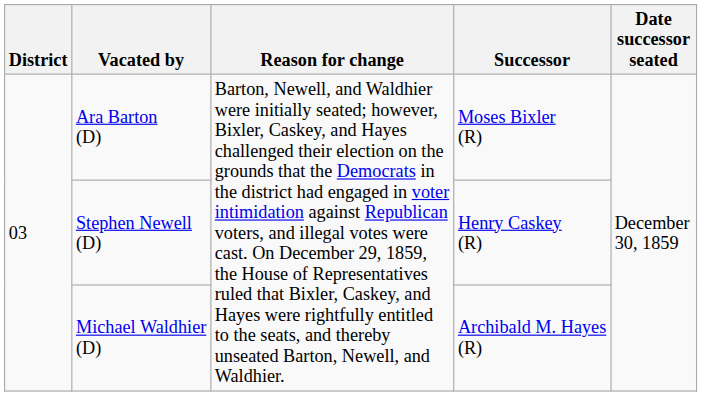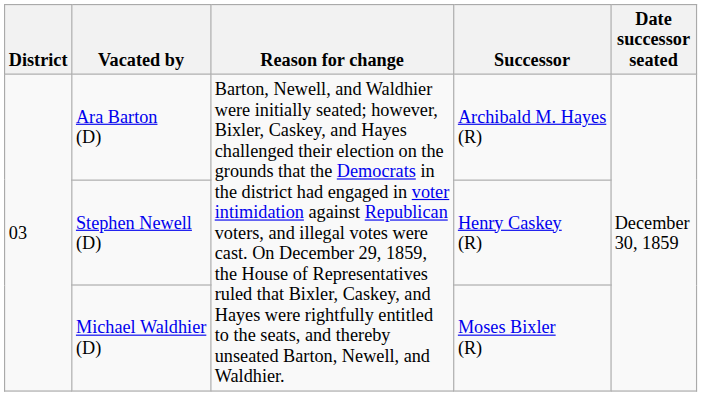Ara Barton (D) | Successor: Moses Bixler (R) -> Archibald M. Hayes (R)
Michael Waldhier (D) | Successor: Archibald M. Hayes (R) -> Moses Bixler (R)
